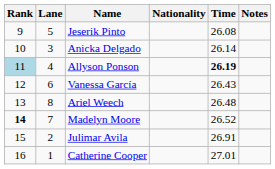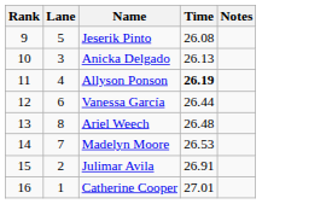- column: Nationality
Anicka Delgado | Time: 26.14 -> 26.13
Allyson Ponson | Rank: lightblue background -> no background
Vanessa García | Time: 26.43 -> 26.44
Madelyn Moore | Rank: bold -> normal
Madelyn Moore | Time: 26.52 -> 26.53
